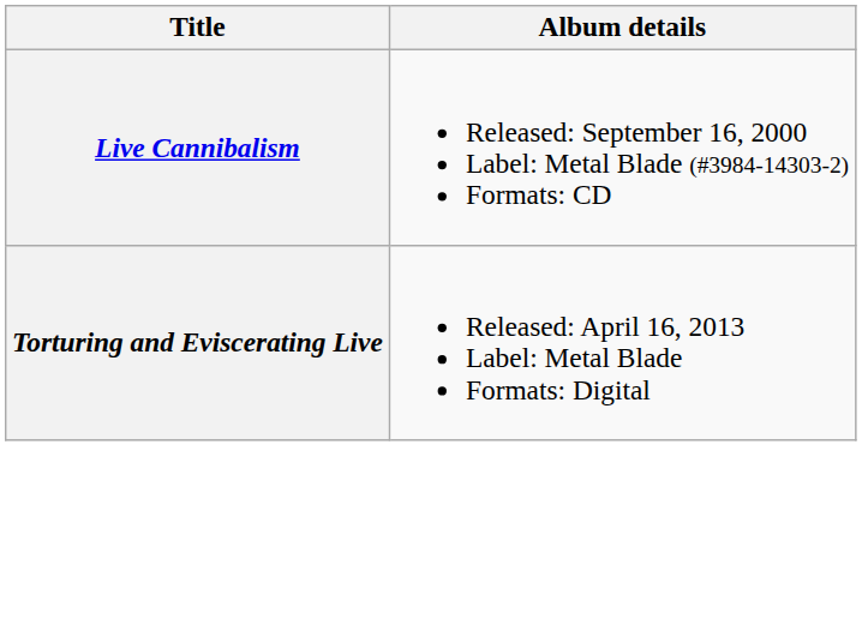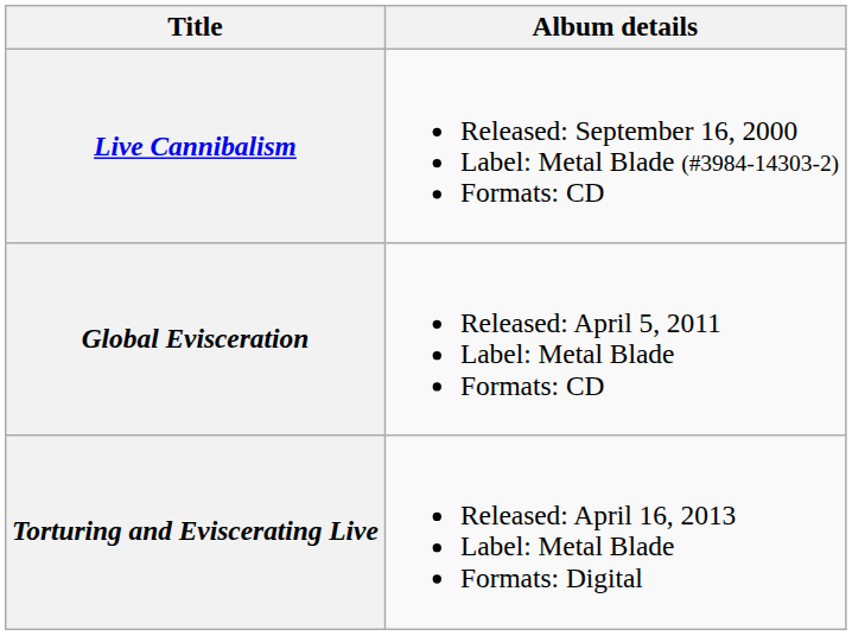+ row: Global Evisceration | Released: April 5, 2011 Label: Metal Blade Formats: CD
